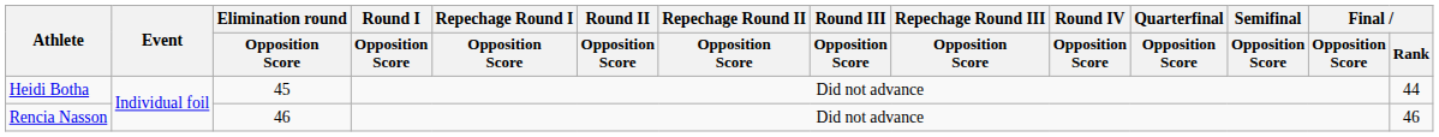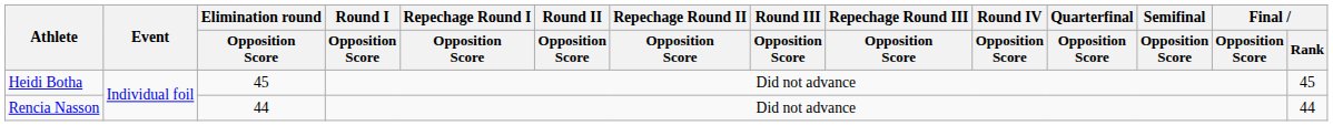Heidi Botha | Final / Rank: 44 -> 45
Rencia Nasson | Elimination round / Opposition Score: 46 -> 44
Rencia Nasson | Final / Rank: 46 -> 44
